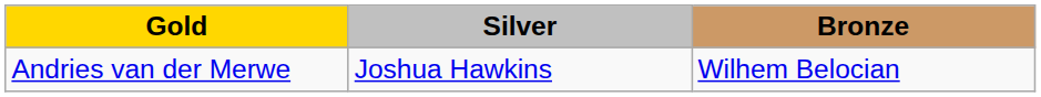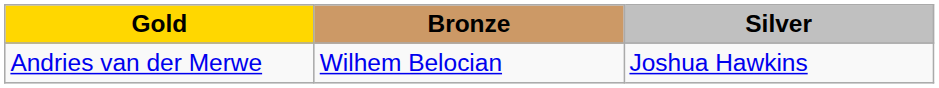columns swapped: Silver <-> Bronze
